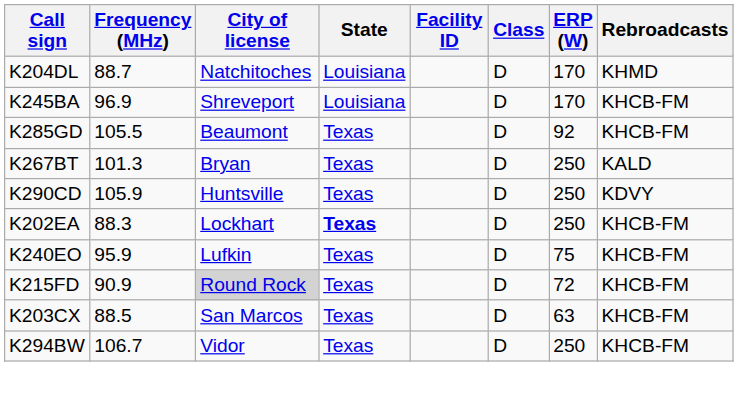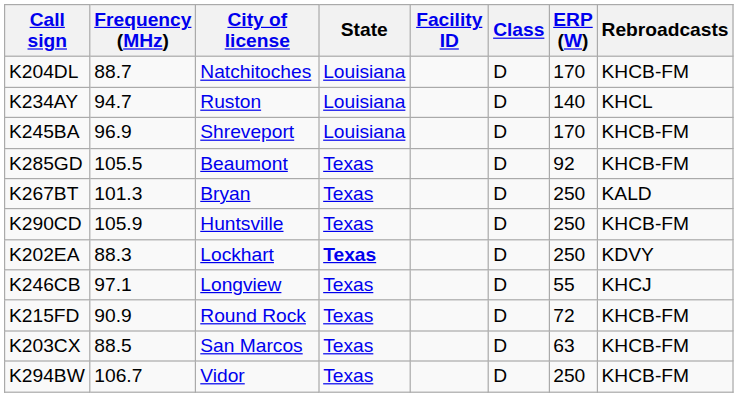K204DL | Rebroadcasts: KHMD -> KHCB-FM
+ row: K234AY | 94.7 | Ruston | Louisiana | D | 140 | KHCL
K290CD | Rebroadcasts: KDVY -> KHCB-FM
K202EA | Rebroadcasts: KHCB-FM -> KDVY
+ row: K246CB | 97.1 | Longview | Texas | D | 55 | KHCJ
- row: K240EO | 95.9 | Lufkin | Texas | D | 75 | KHCB-FM
K215FD | City of license: lightgrey background -> no background
